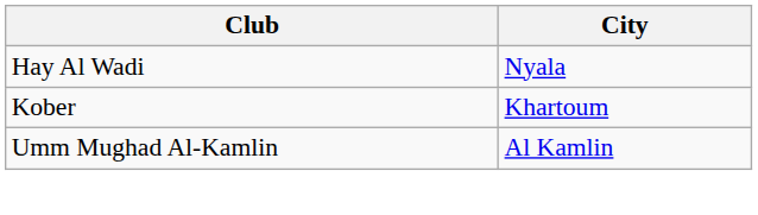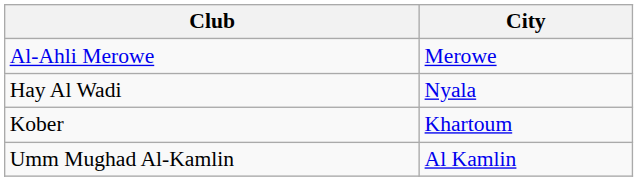+ row: Al-Ahli Merowe | Merowe
